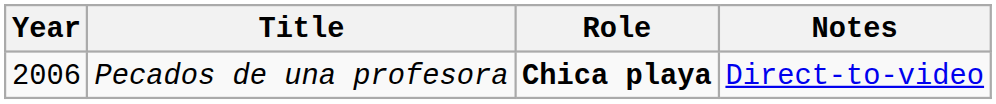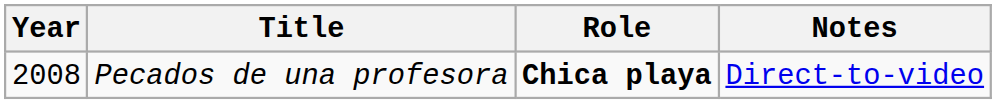Pecados de una profesora | Year: 2006 -> 2008
